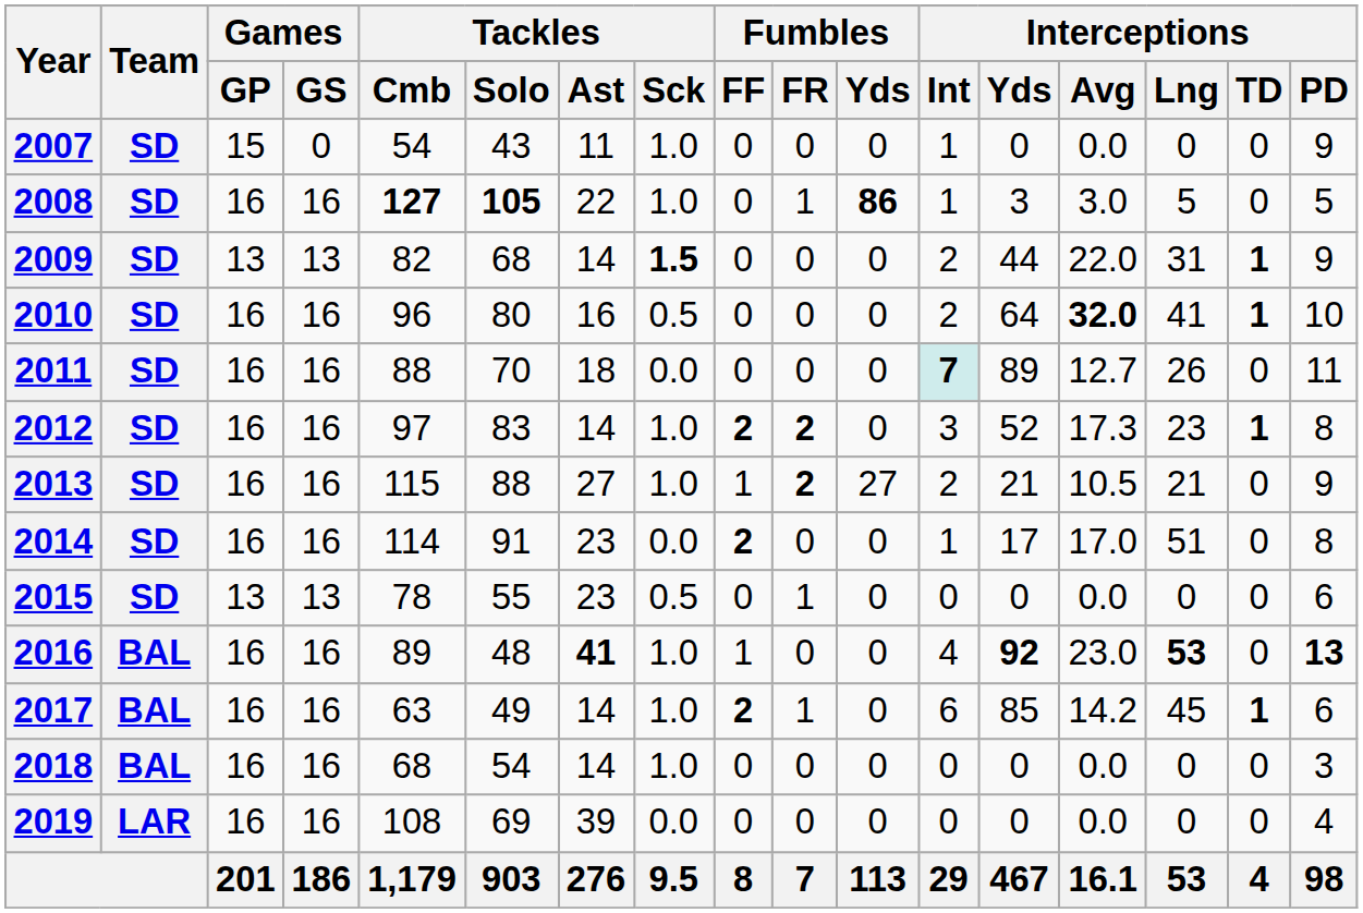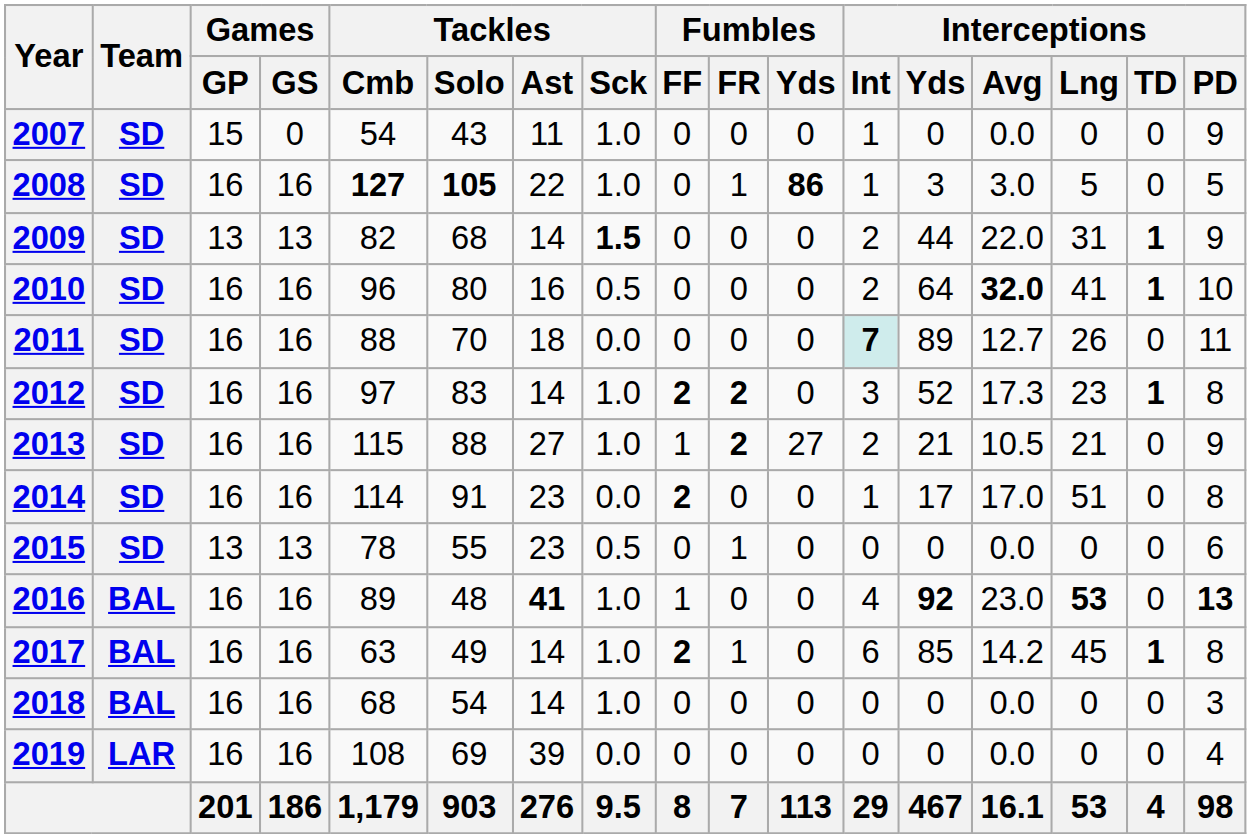2017 | Interceptions / PD: 6 -> 8
